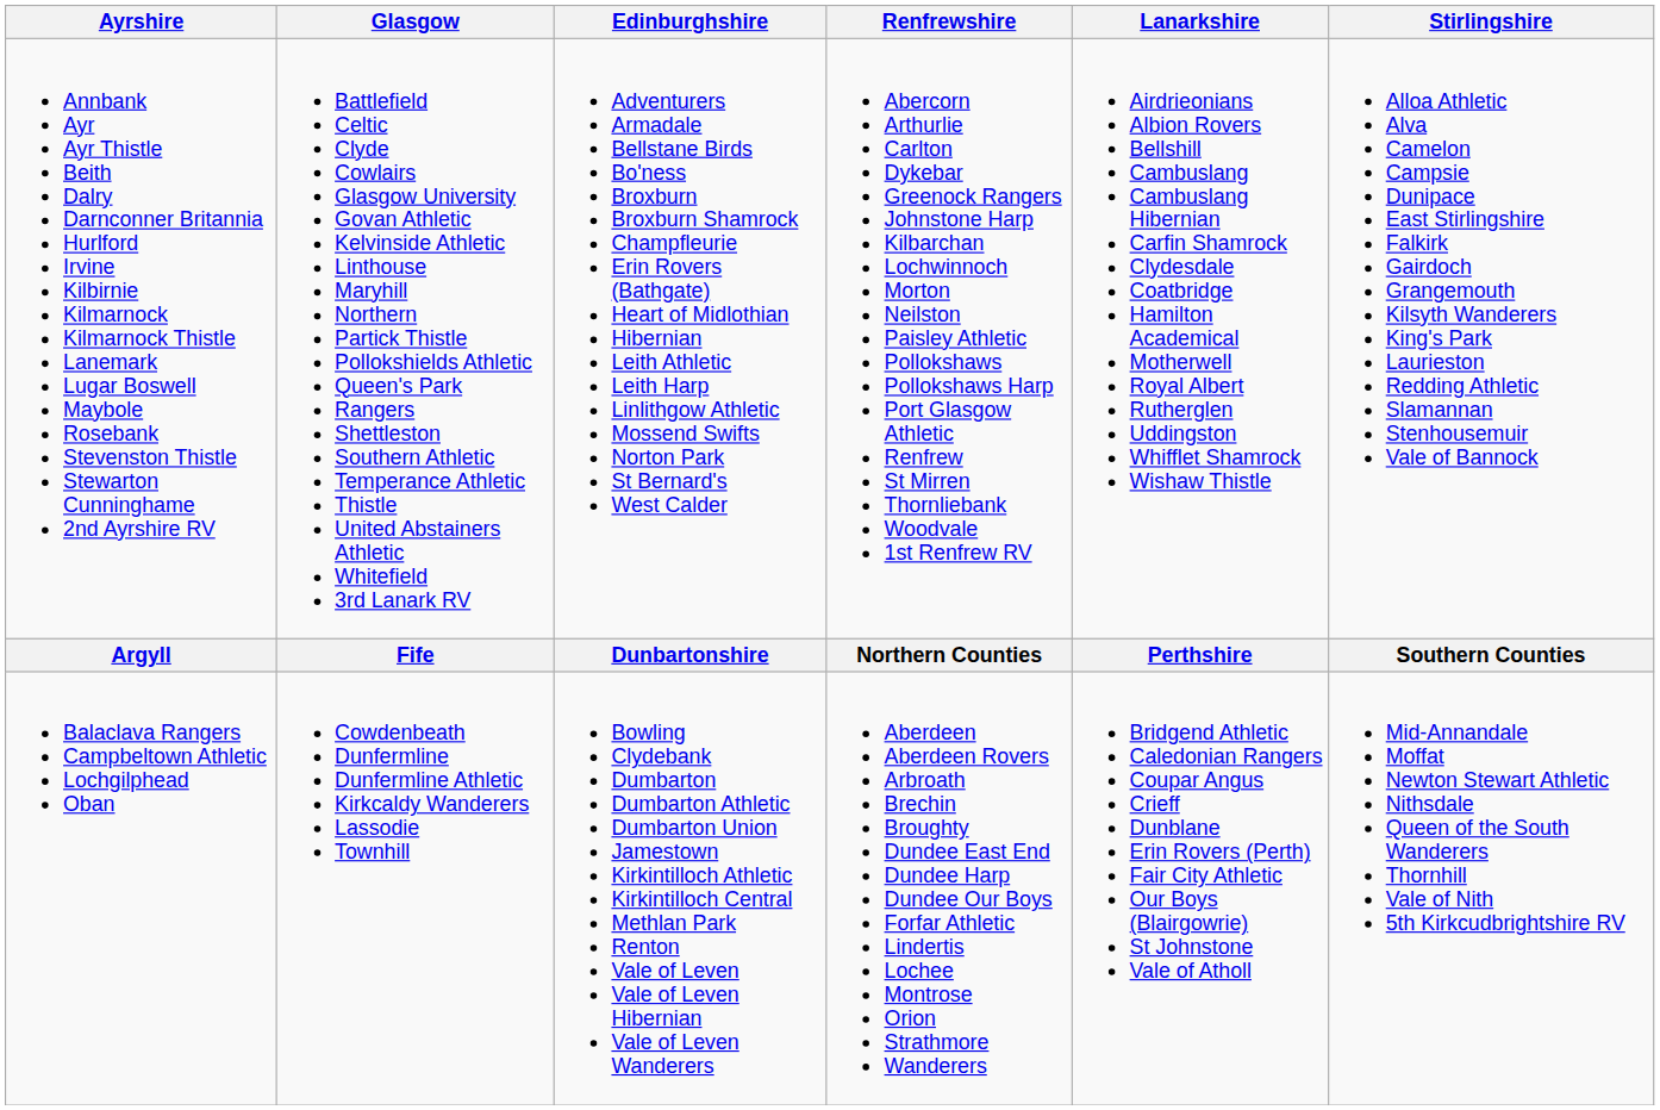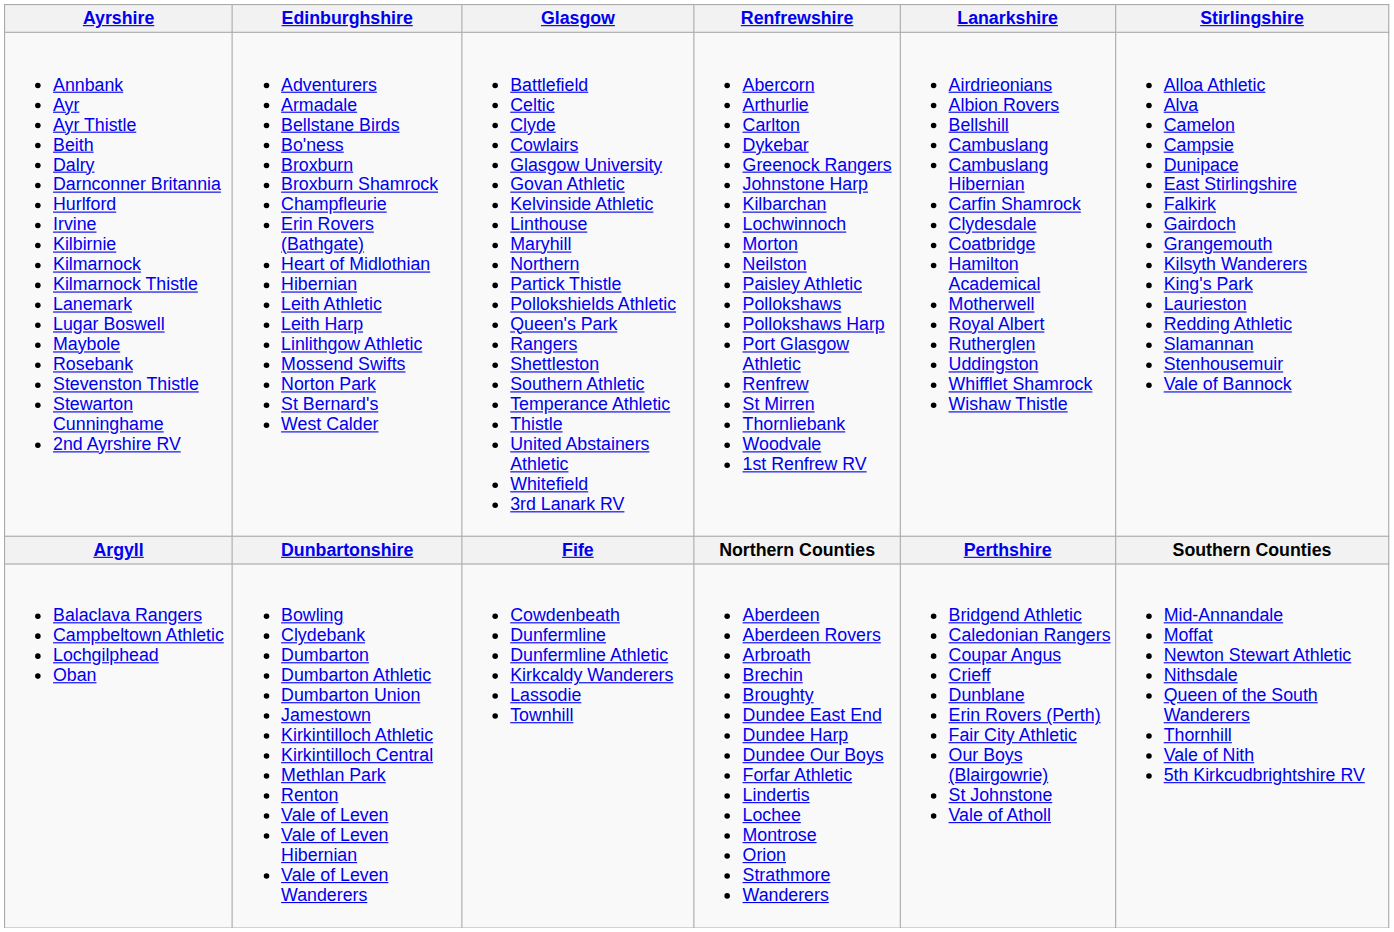columns swapped: Edinburghshire <-> Glasgow
